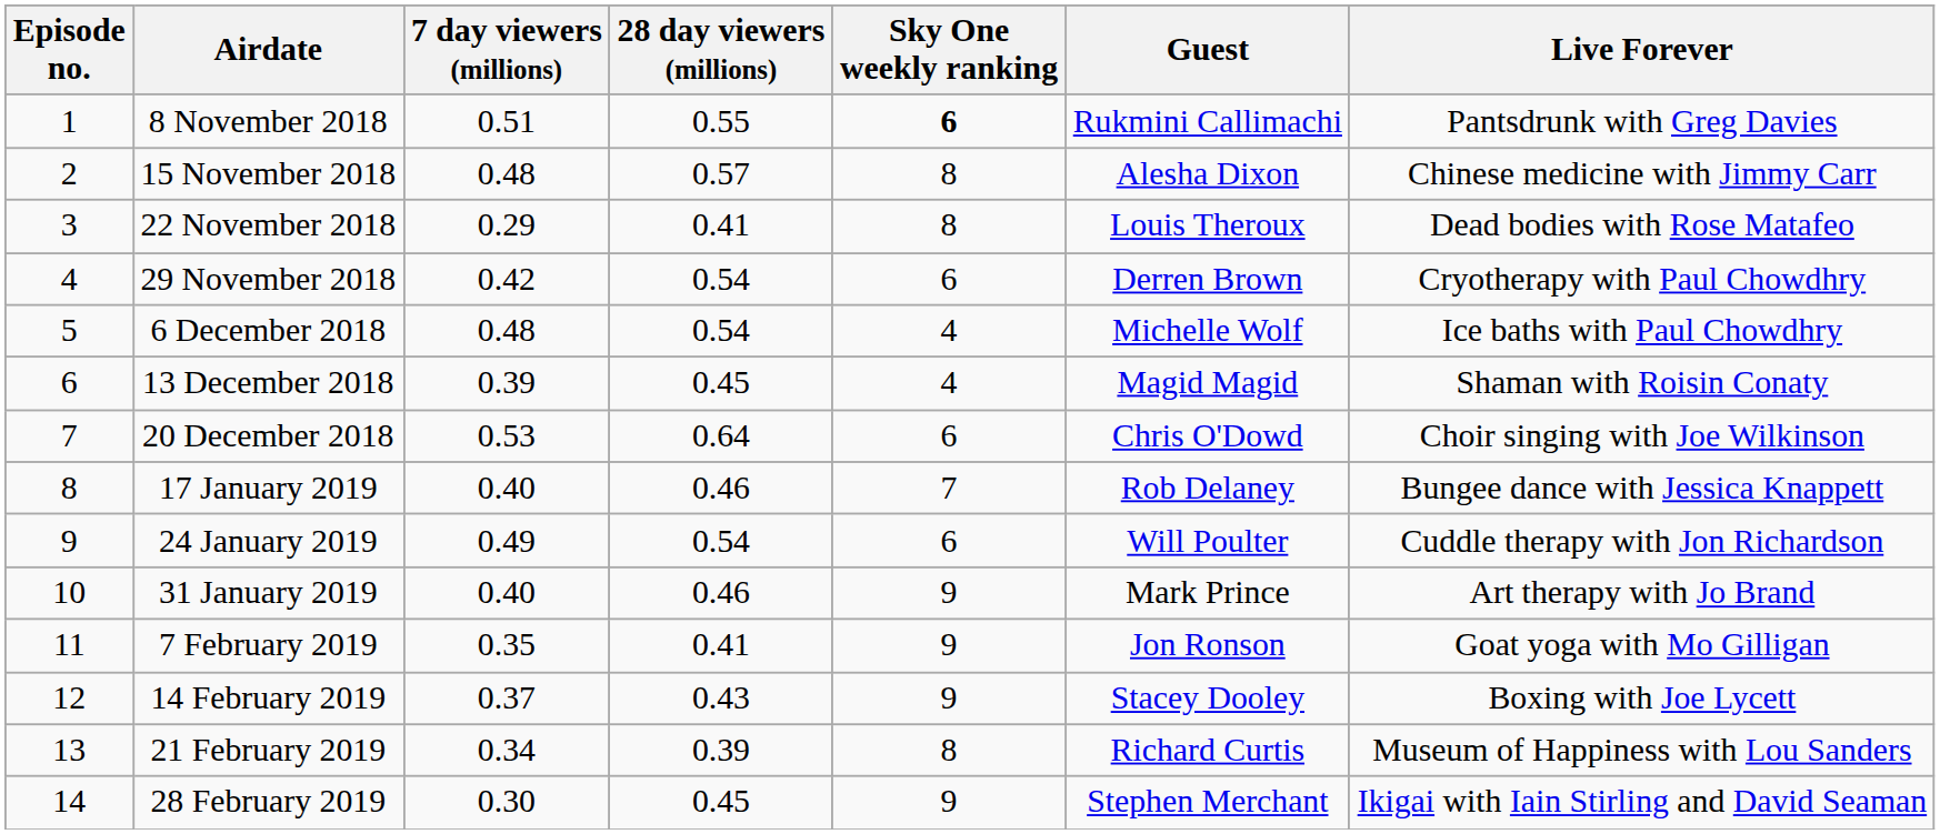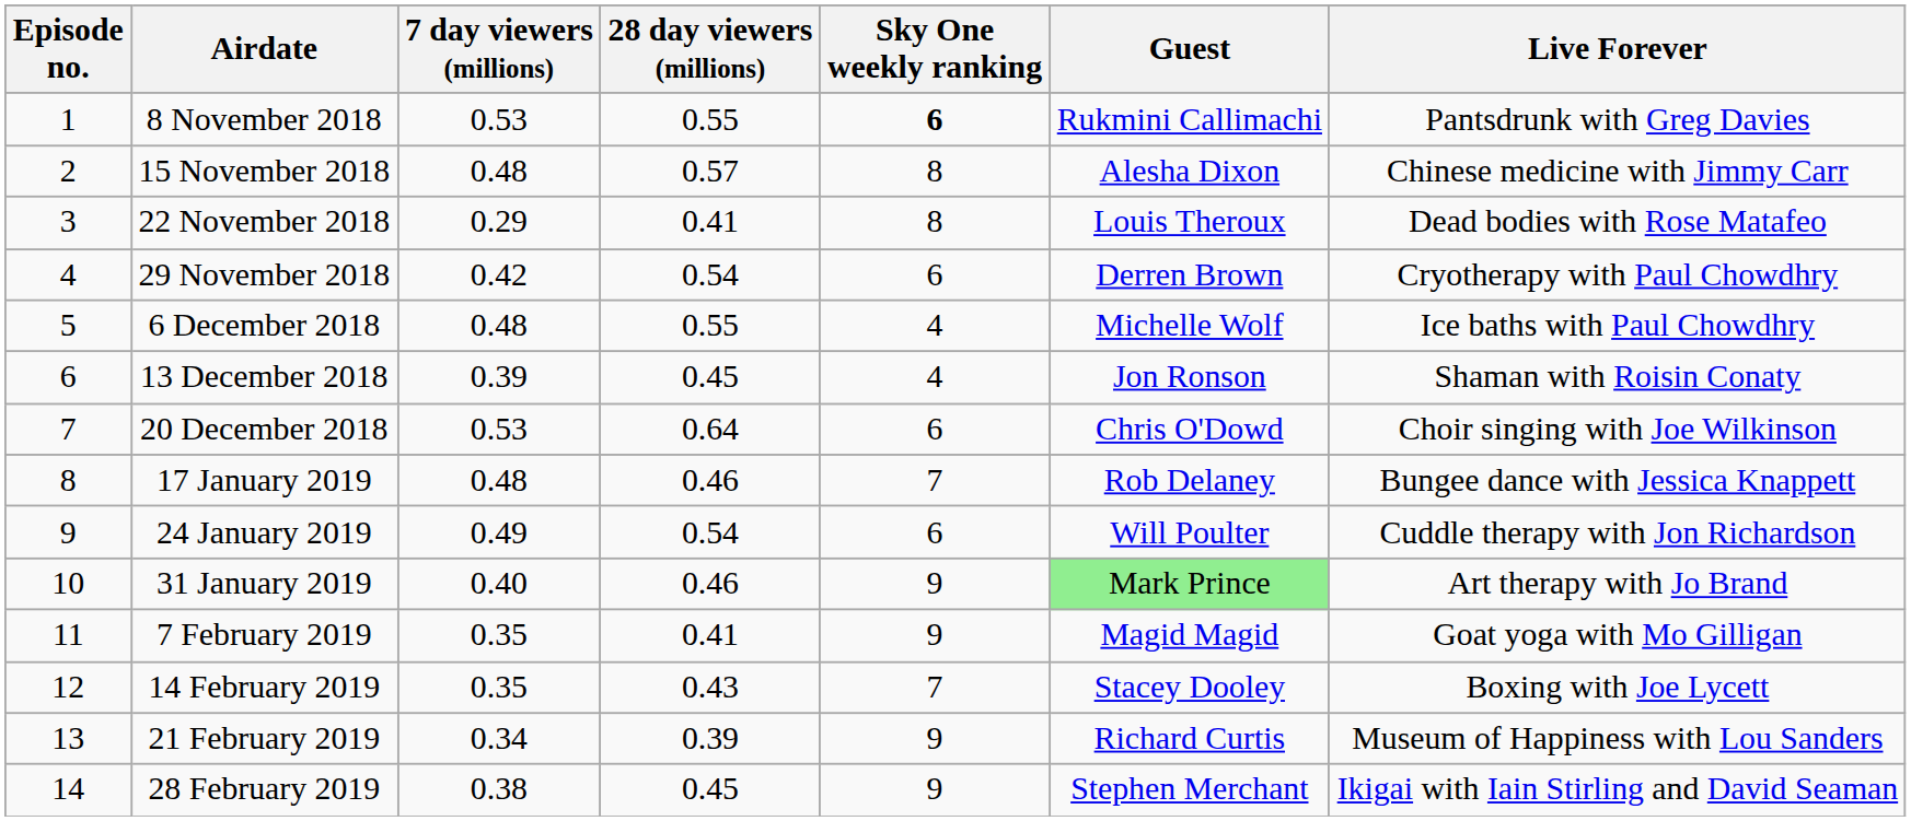8 November 2018 | 7 day viewers (millions): 0.51 -> 0.53
6 December 2018 | 28 day viewers (millions): 0.54 -> 0.55
13 December 2018 | Guest: Magid Magid -> Jon Ronson
17 January 2019 | 7 day viewers (millions): 0.40 -> 0.48
31 January 2019 | Guest: no background -> lightgreen background
7 February 2019 | Guest: Jon Ronson -> Magid Magid
14 February 2019 | 7 day viewers (millions): 0.37 -> 0.35
14 February 2019 | Sky One weekly ranking: 9 -> 7
21 February 2019 | Sky One weekly ranking: 8 -> 9
28 February 2019 | 7 day viewers (millions): 0.30 -> 0.38
